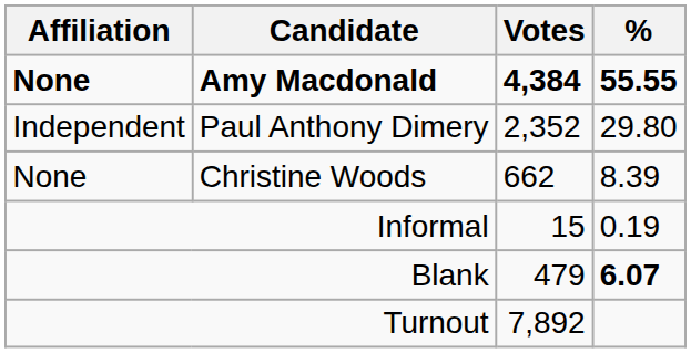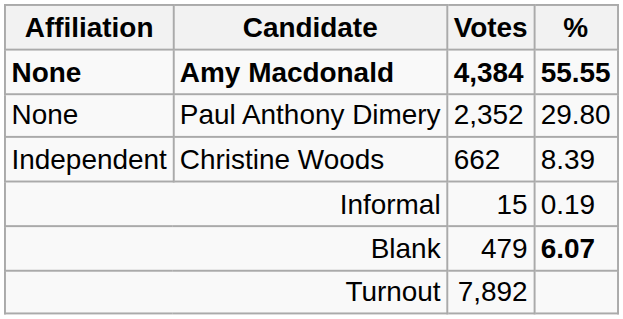Paul Anthony Dimery | Affiliation: Independent -> None
Christine Woods | Affiliation: None -> Independent
